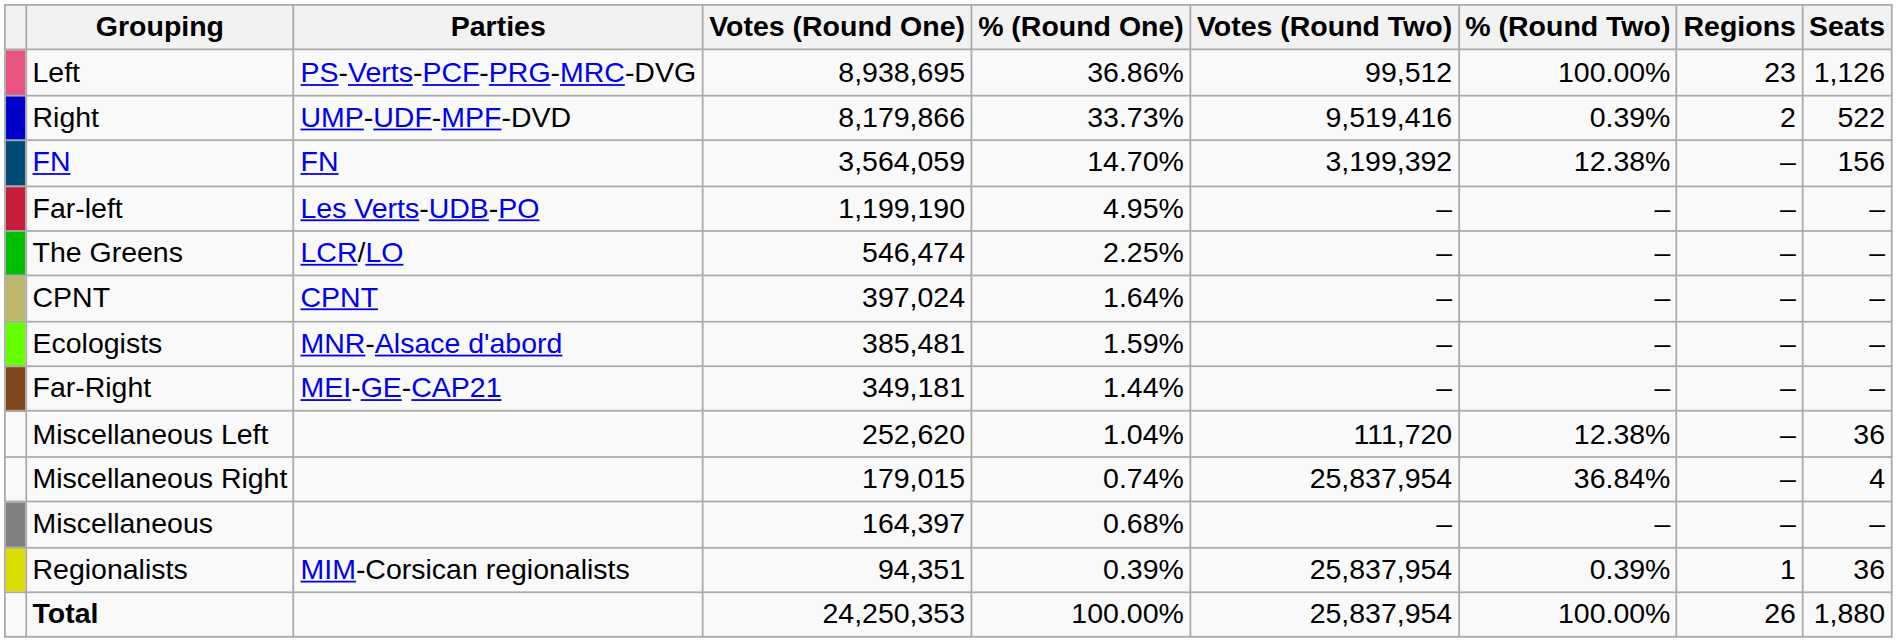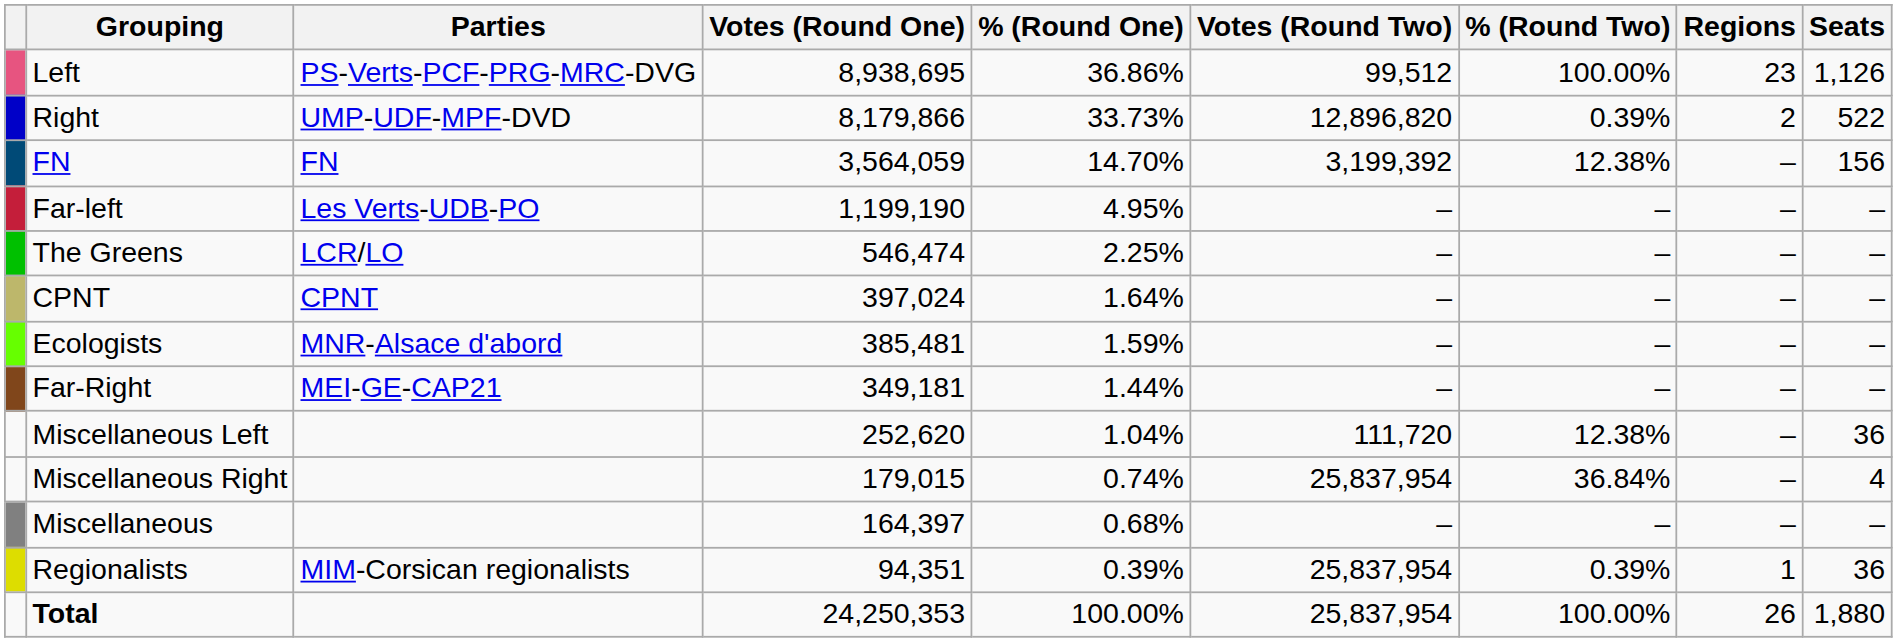Right | Votes (Round Two): 9,519,416 -> 12,896,820
